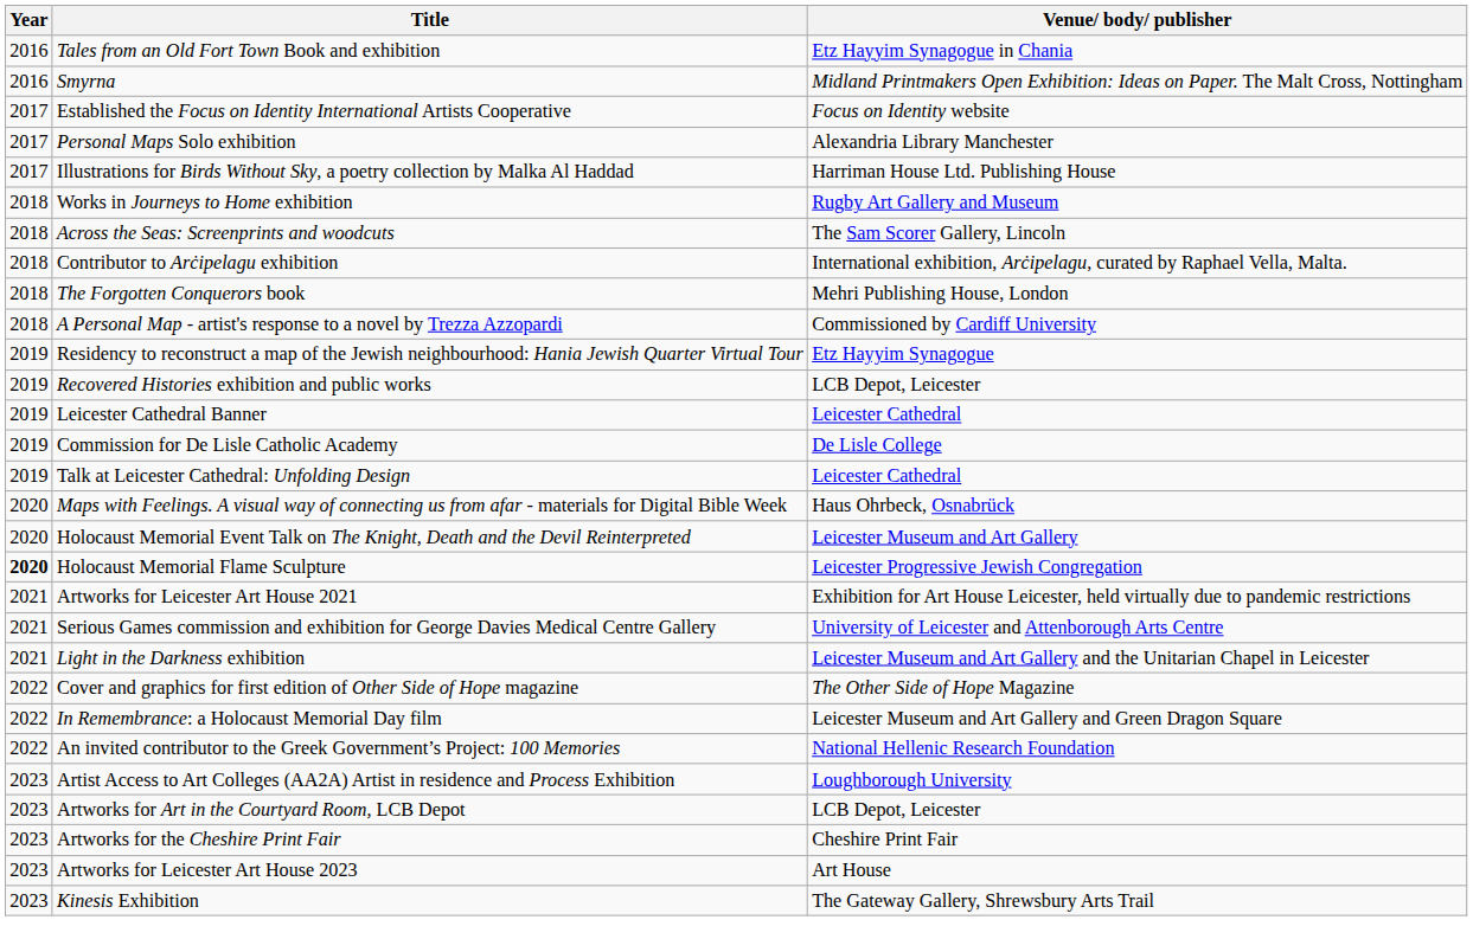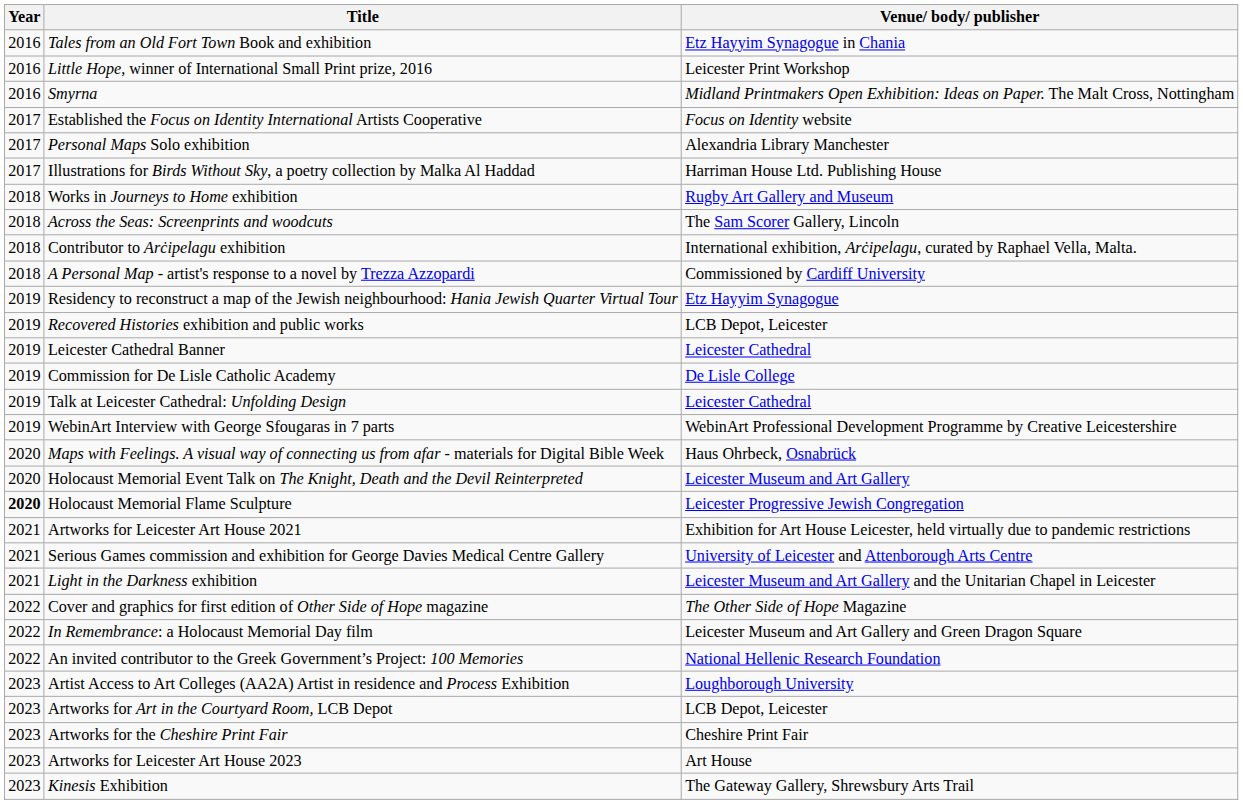+ row: 2016 | Little Hope, winner of International Small Print prize, 2016 | Leicester Print Workshop
- row: 2018 | The Forgotten Conquerors book | Mehri Publishing House, London
+ row: 2019 | WebinArt Interview with George Sfougaras in 7 parts | WebinArt Professional Development Programme by Creative Leicestershire
